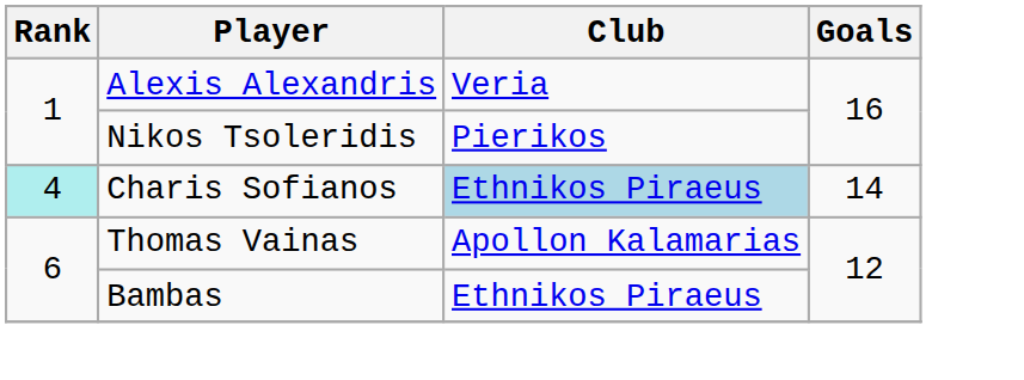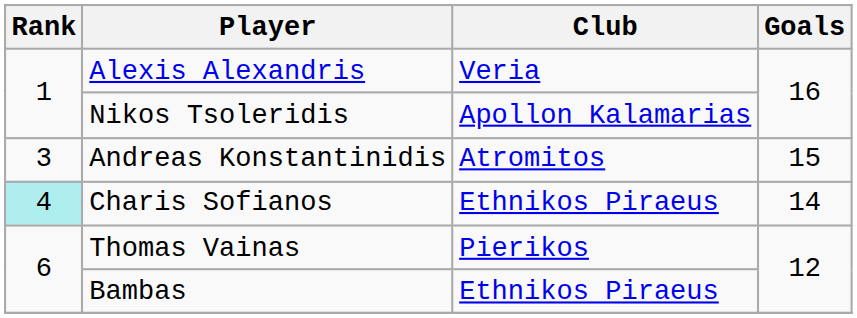Nikos Tsoleridis | Club: Pierikos -> Apollon Kalamarias
+ row: 3 | Andreas Konstantinidis | Atromitos | 15
Charis Sofianos | Club: lightblue background -> no background
Thomas Vainas | Club: Apollon Kalamarias -> Pierikos
